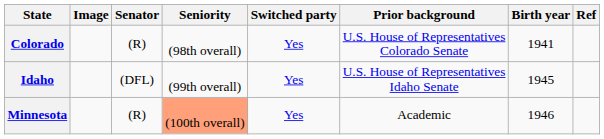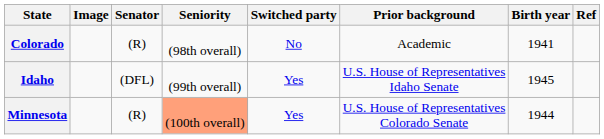Colorado | Switched party: Yes -> No
Colorado | Prior background: U.S. House of Representatives Colorado Senate -> Academic
Minnesota | Prior background: Academic -> U.S. House of Representatives Colorado Senate
Minnesota | Birth year: 1946 -> 1944
